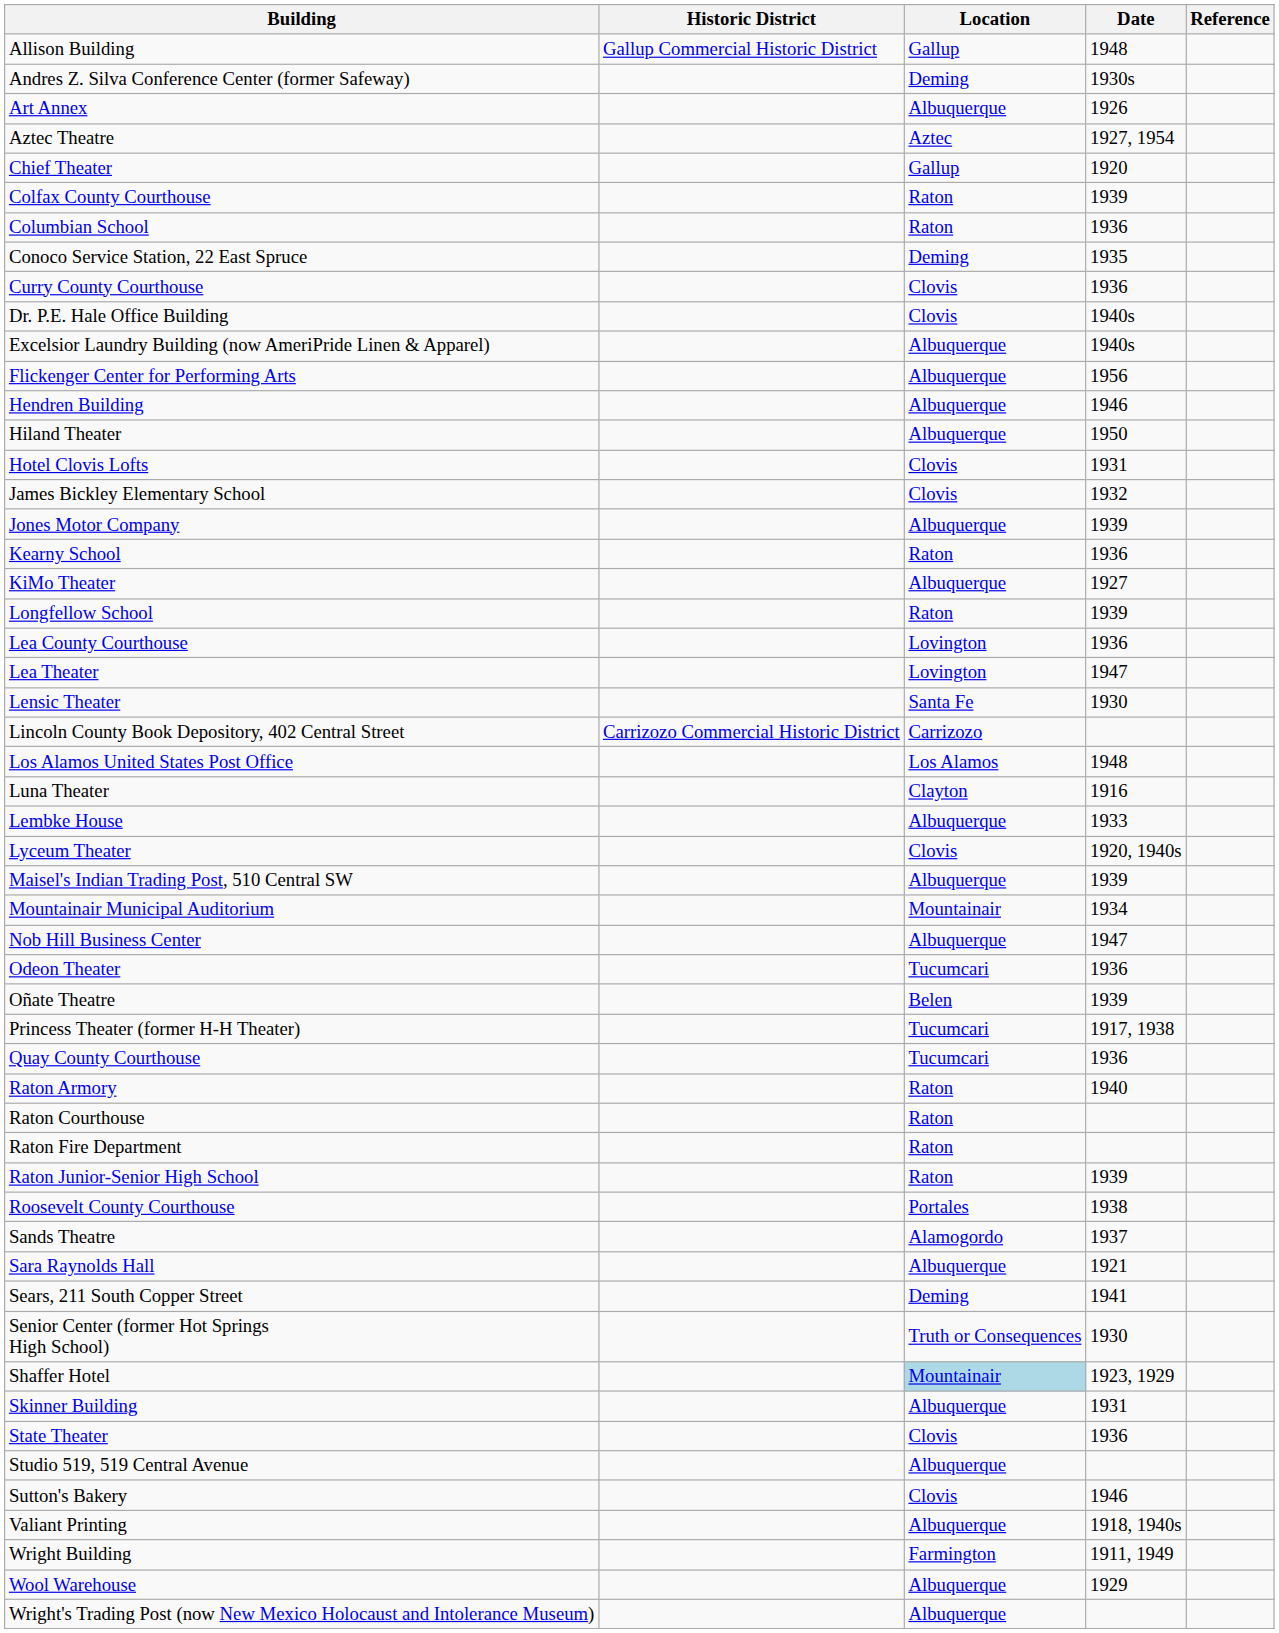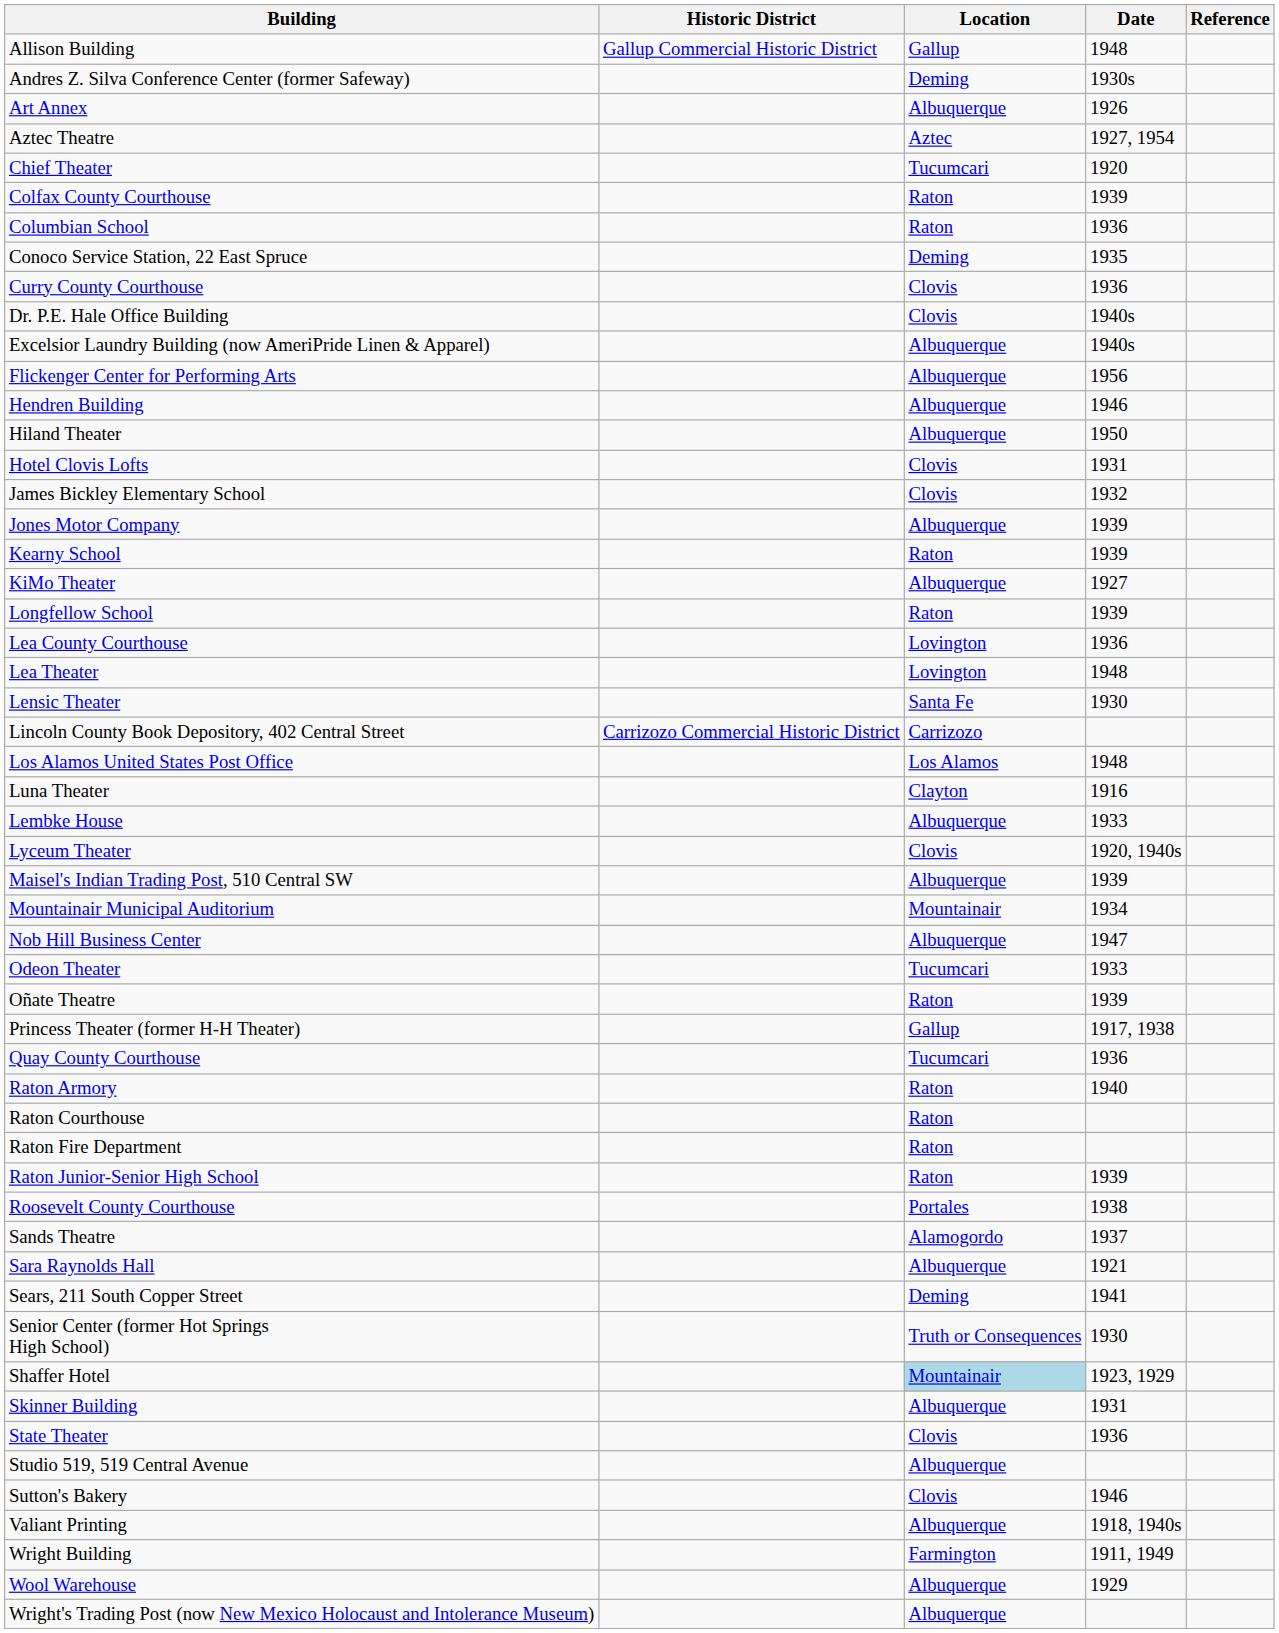Chief Theater | Location: Gallup -> Tucumcari
Kearny School | Date: 1936 -> 1939
Lea Theater | Date: 1947 -> 1948
Odeon Theater | Date: 1936 -> 1933
Oñate Theatre | Location: Belen -> Raton
Princess Theater (former H-H Theater) | Location: Tucumcari -> Gallup
